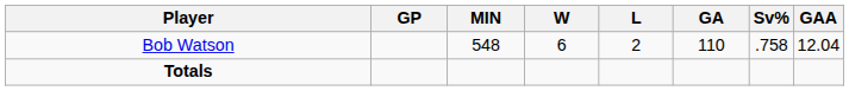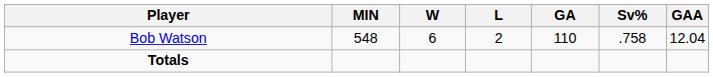- column: GP
